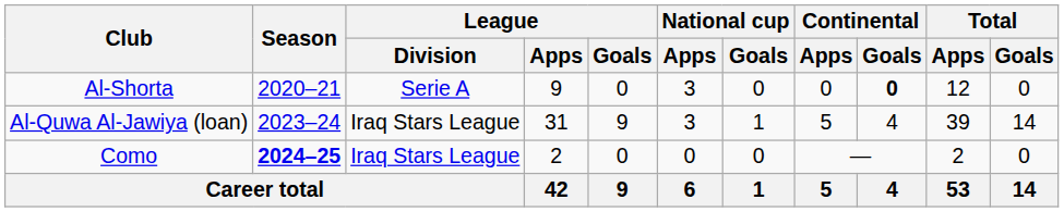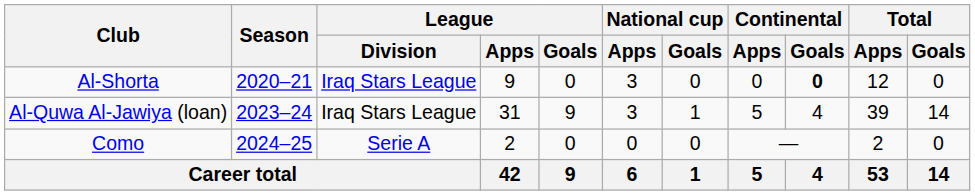Al-Shorta | League / Division: Serie A -> Iraq Stars League
Como | Season: bold -> normal
Como | League / Division: Iraq Stars League -> Serie A
